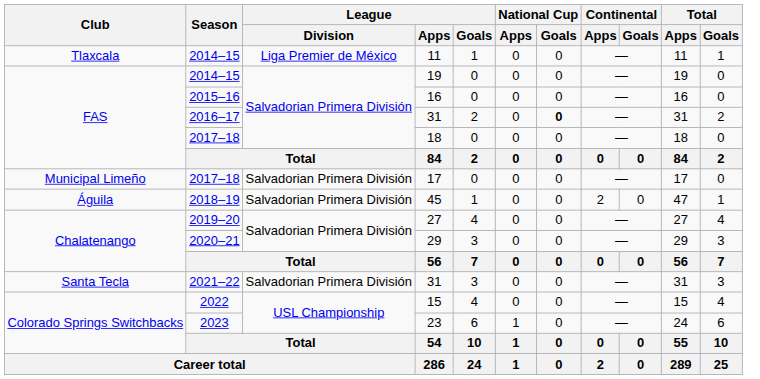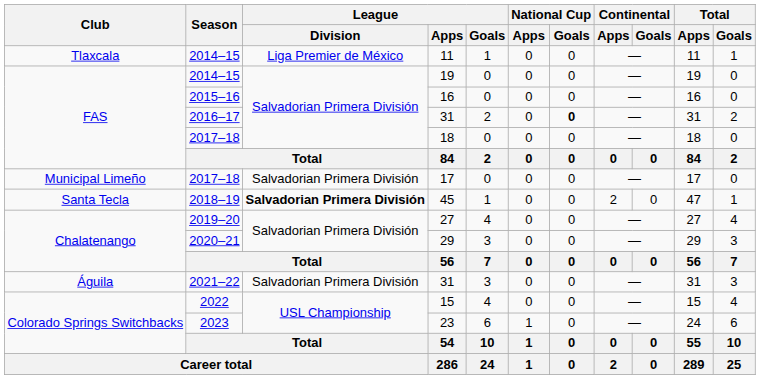45 | Club: Águila -> Santa Tecla
45 | League / Division: normal -> bold
2021–22 / 31 | Club: Santa Tecla -> Águila
